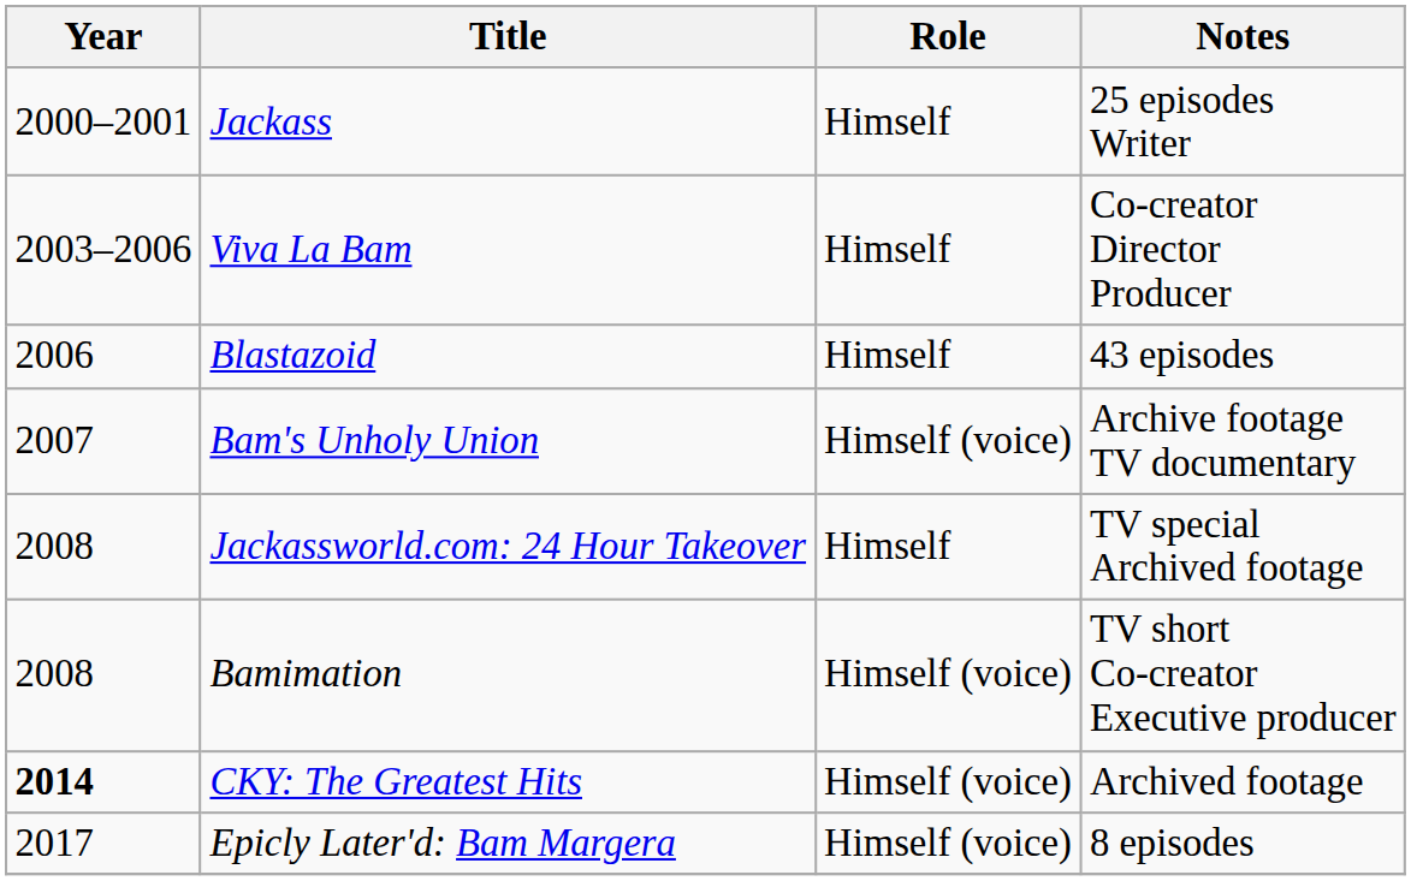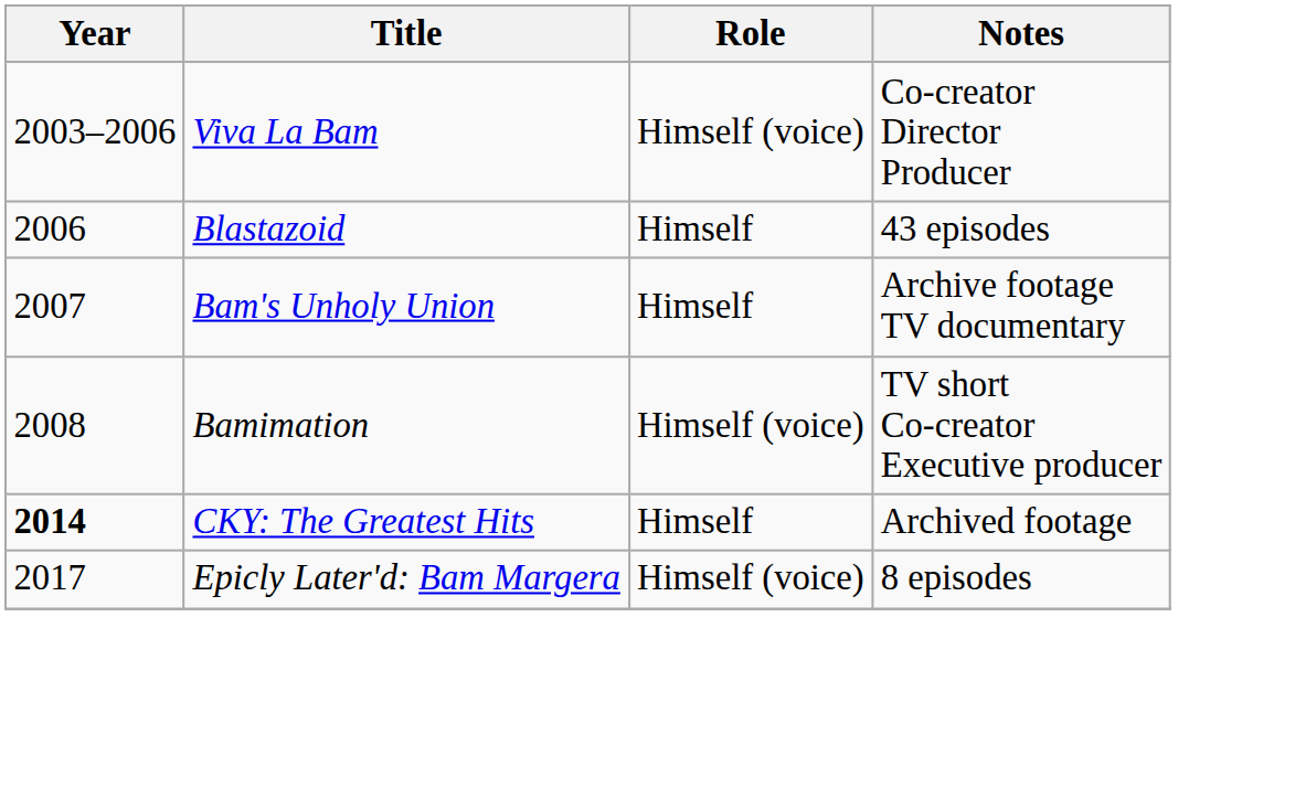- row: 2000–2001 | Jackass | Himself | 25 episodes Writer
Viva La Bam | Role: Himself -> Himself (voice)
Bam's Unholy Union | Role: Himself (voice) -> Himself
- row: 2008 | Jackassworld.com: 24 Hour Takeover | Himself | TV special Archived footage
CKY: The Greatest Hits | Role: Himself (voice) -> Himself
